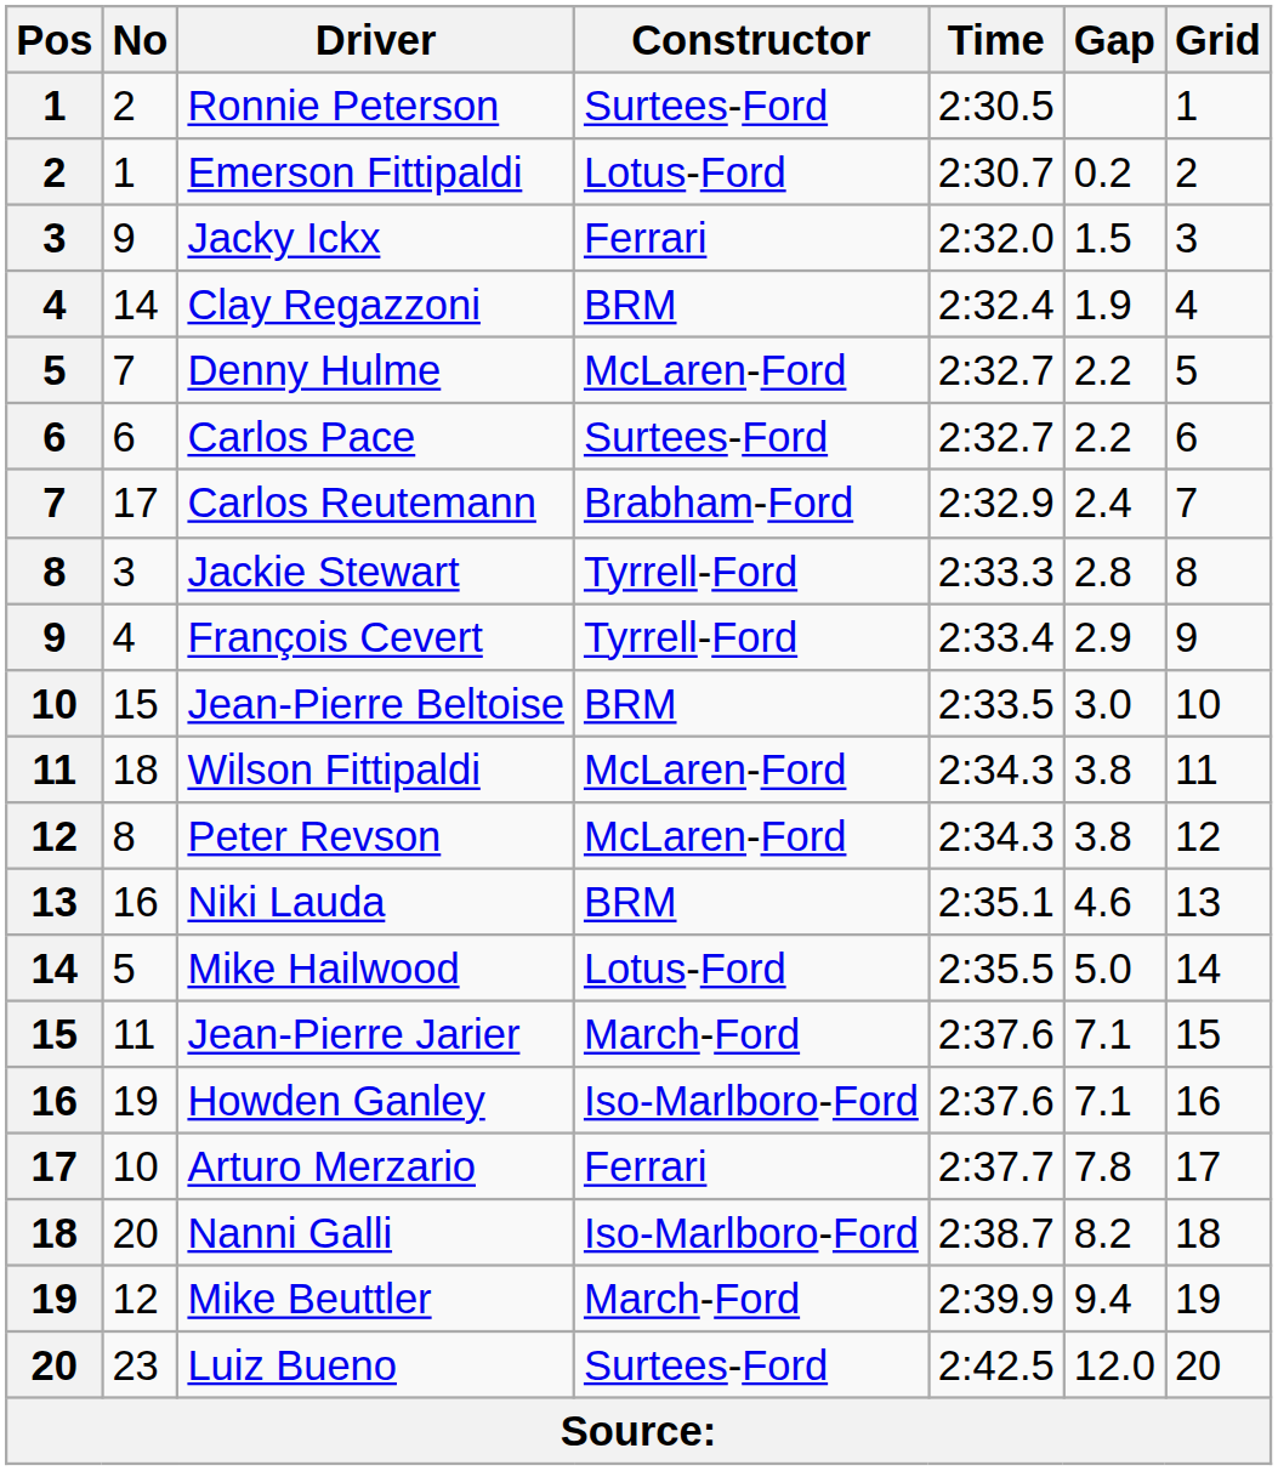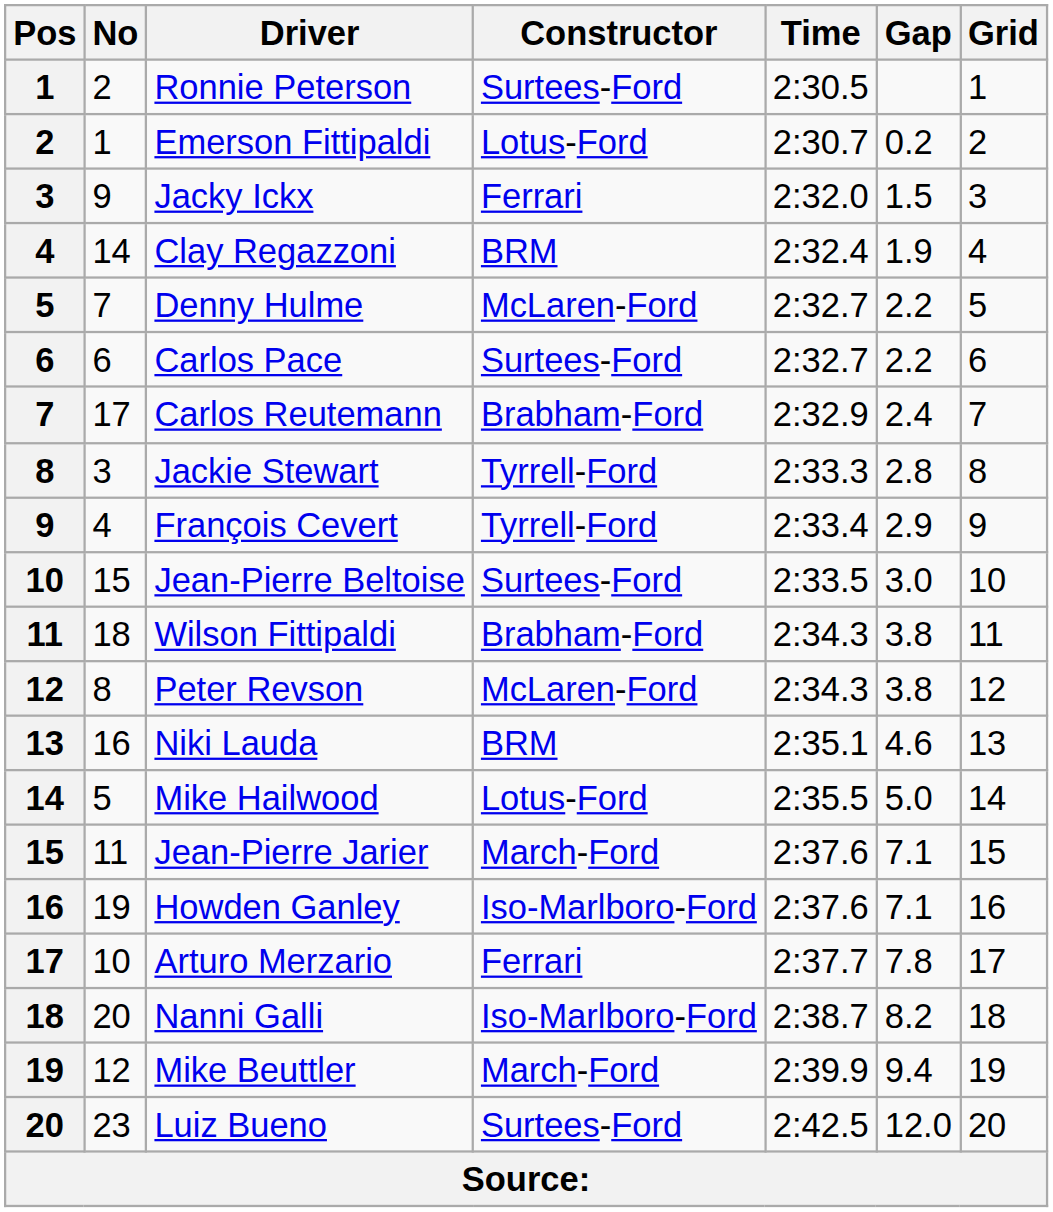Jean-Pierre Beltoise | Constructor: BRM -> Surtees-Ford
Wilson Fittipaldi | Constructor: McLaren-Ford -> Brabham-Ford
